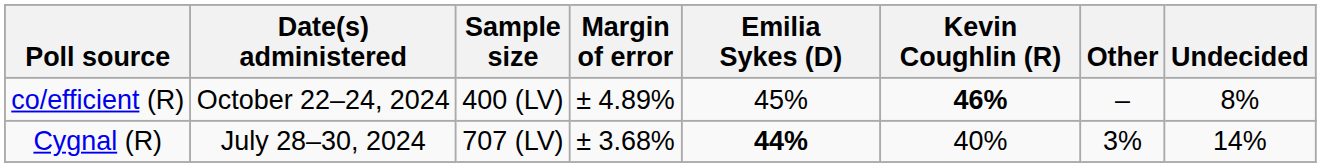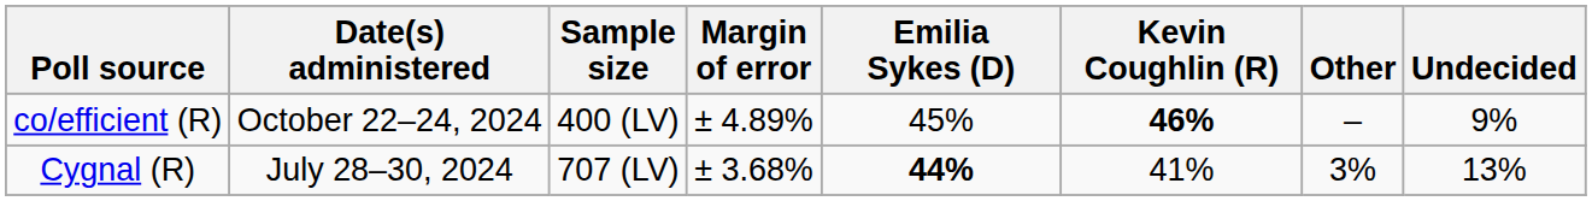co/efficient (R) | Undecided: 8% -> 9%
Cygnal (R) | Kevin Coughlin (R): 40% -> 41%
Cygnal (R) | Undecided: 14% -> 13%
